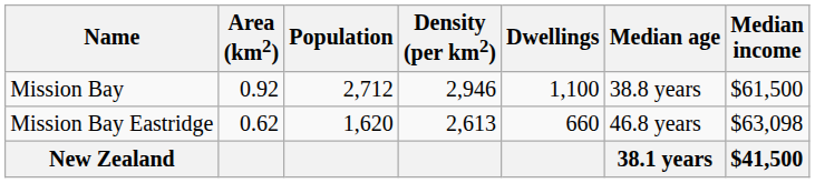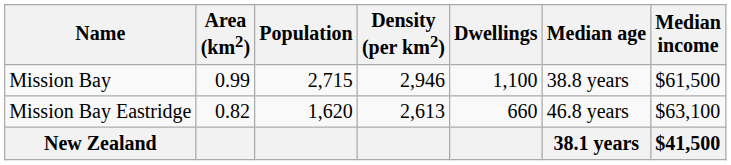Mission Bay | Area (km2): 0.92 -> 0.99
Mission Bay | Population: 2,712 -> 2,715
Mission Bay Eastridge | Area (km2): 0.62 -> 0.82
Mission Bay Eastridge | Median income: $63,098 -> $63,100
